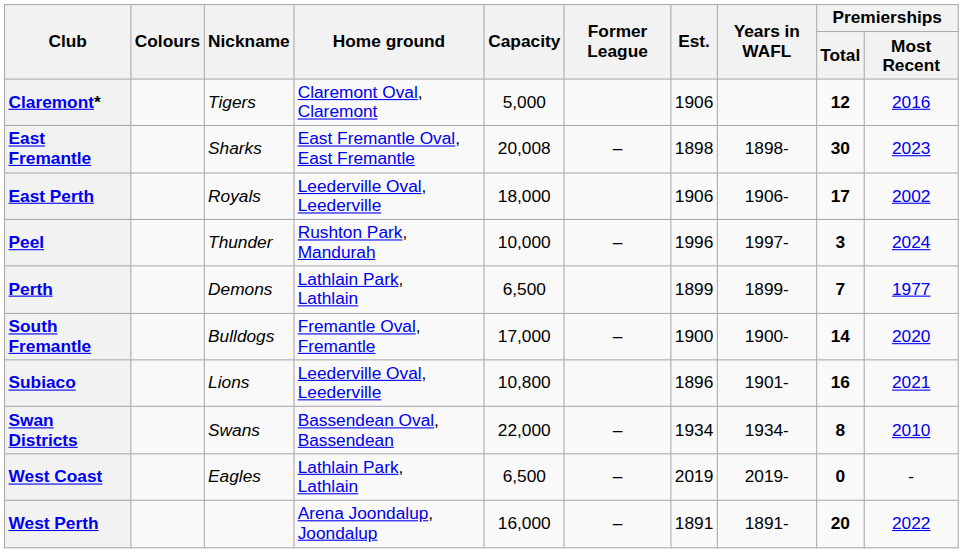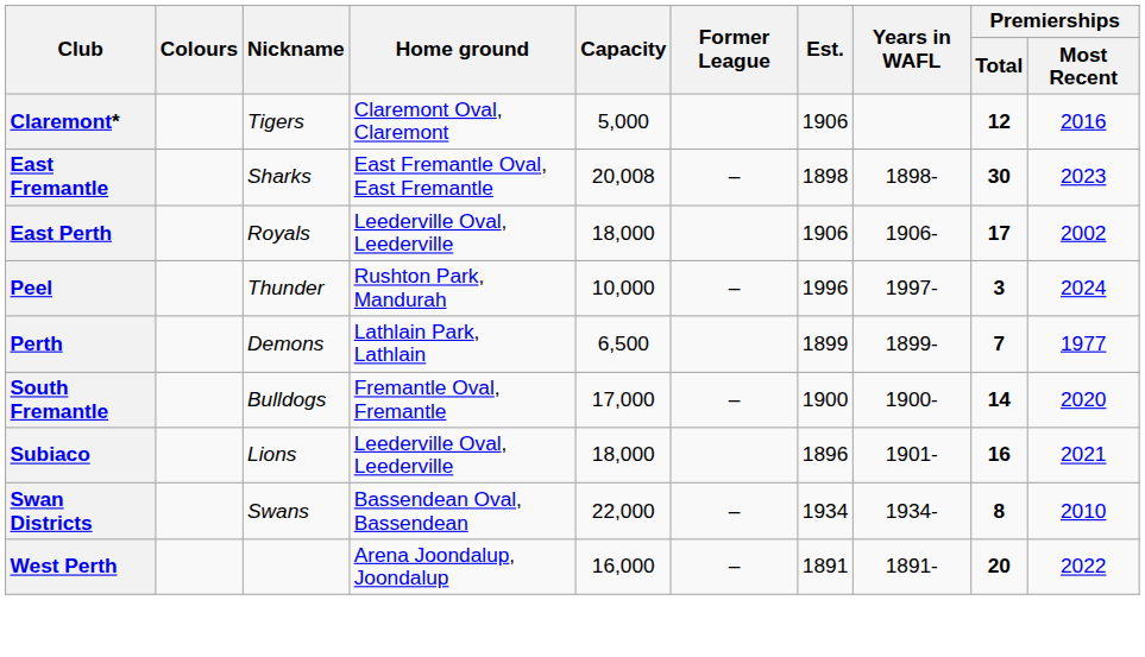Subiaco | Capacity: 10,800 -> 18,000
- row: West Coast | Eagles | Lathlain Park, Lathlain | 6,500 | – | 2019 | 2019- | 0 | -
